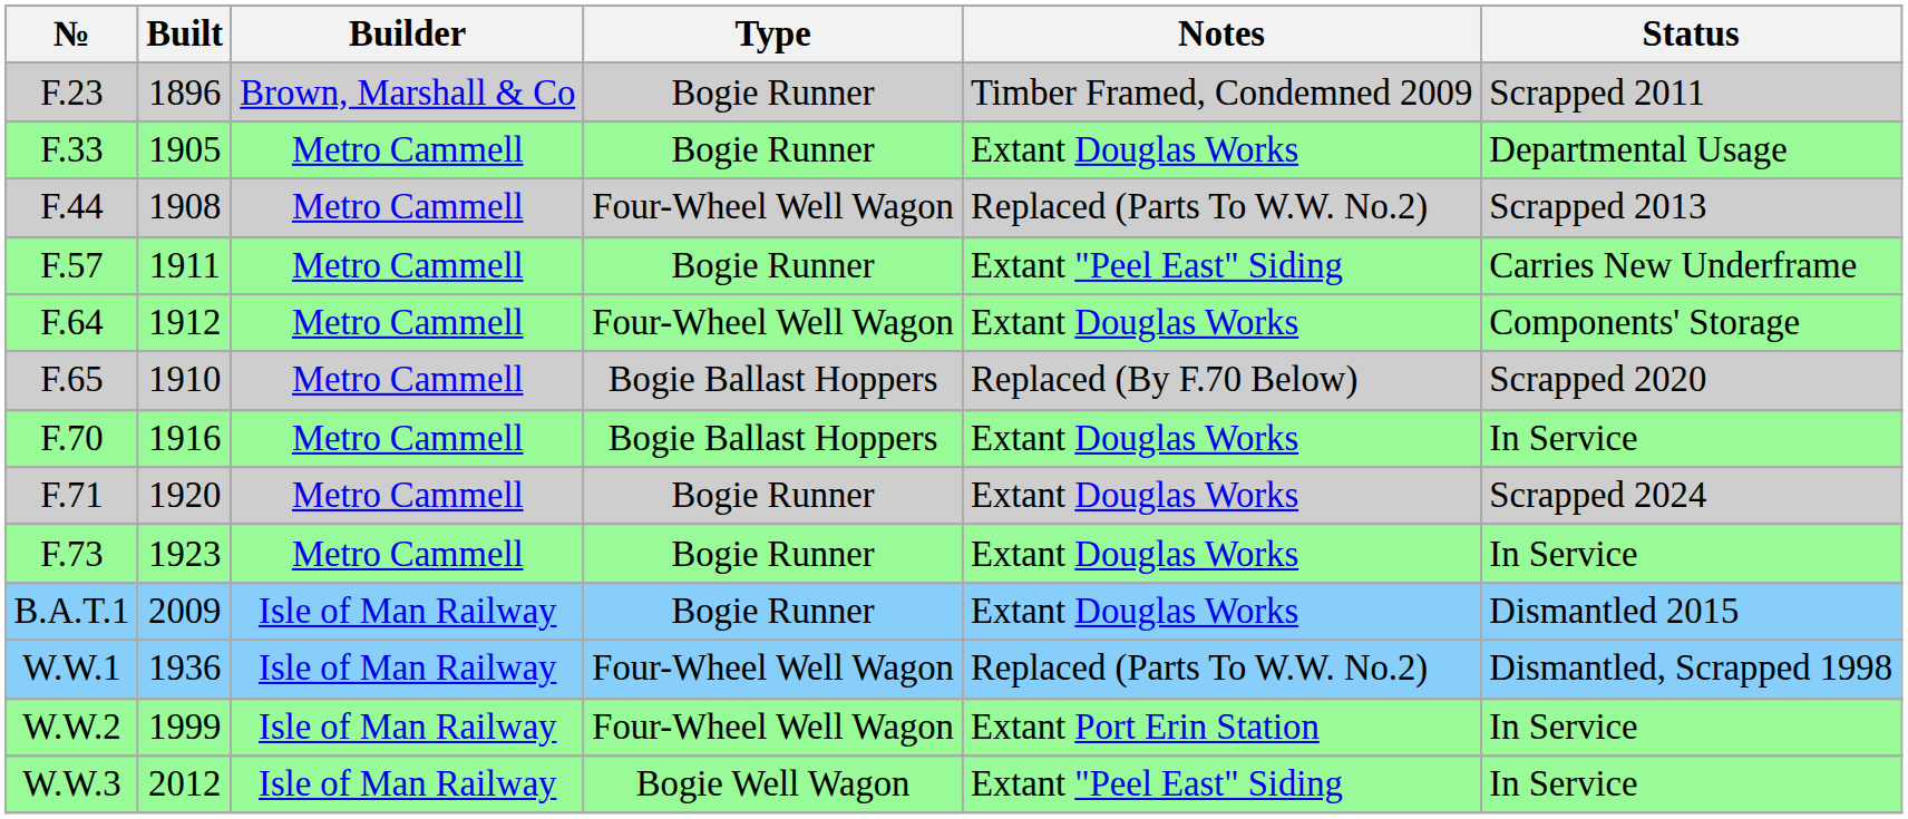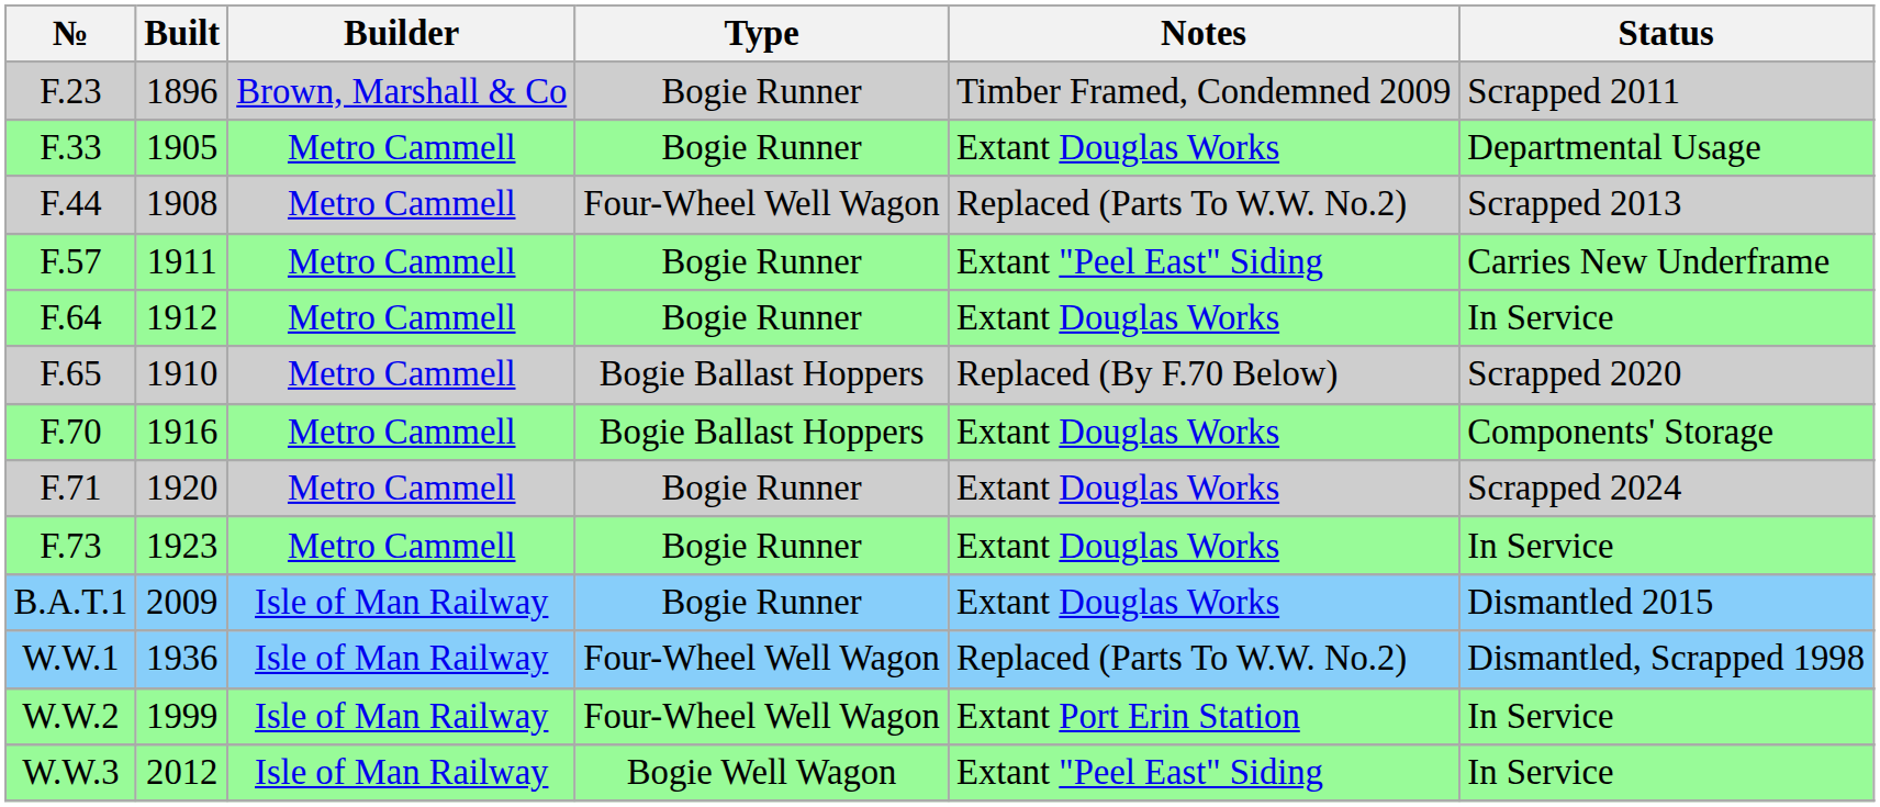F.64 | Type: Four-Wheel Well Wagon -> Bogie Runner
F.64 | Status: Components' Storage -> In Service
F.70 | Status: In Service -> Components' Storage
